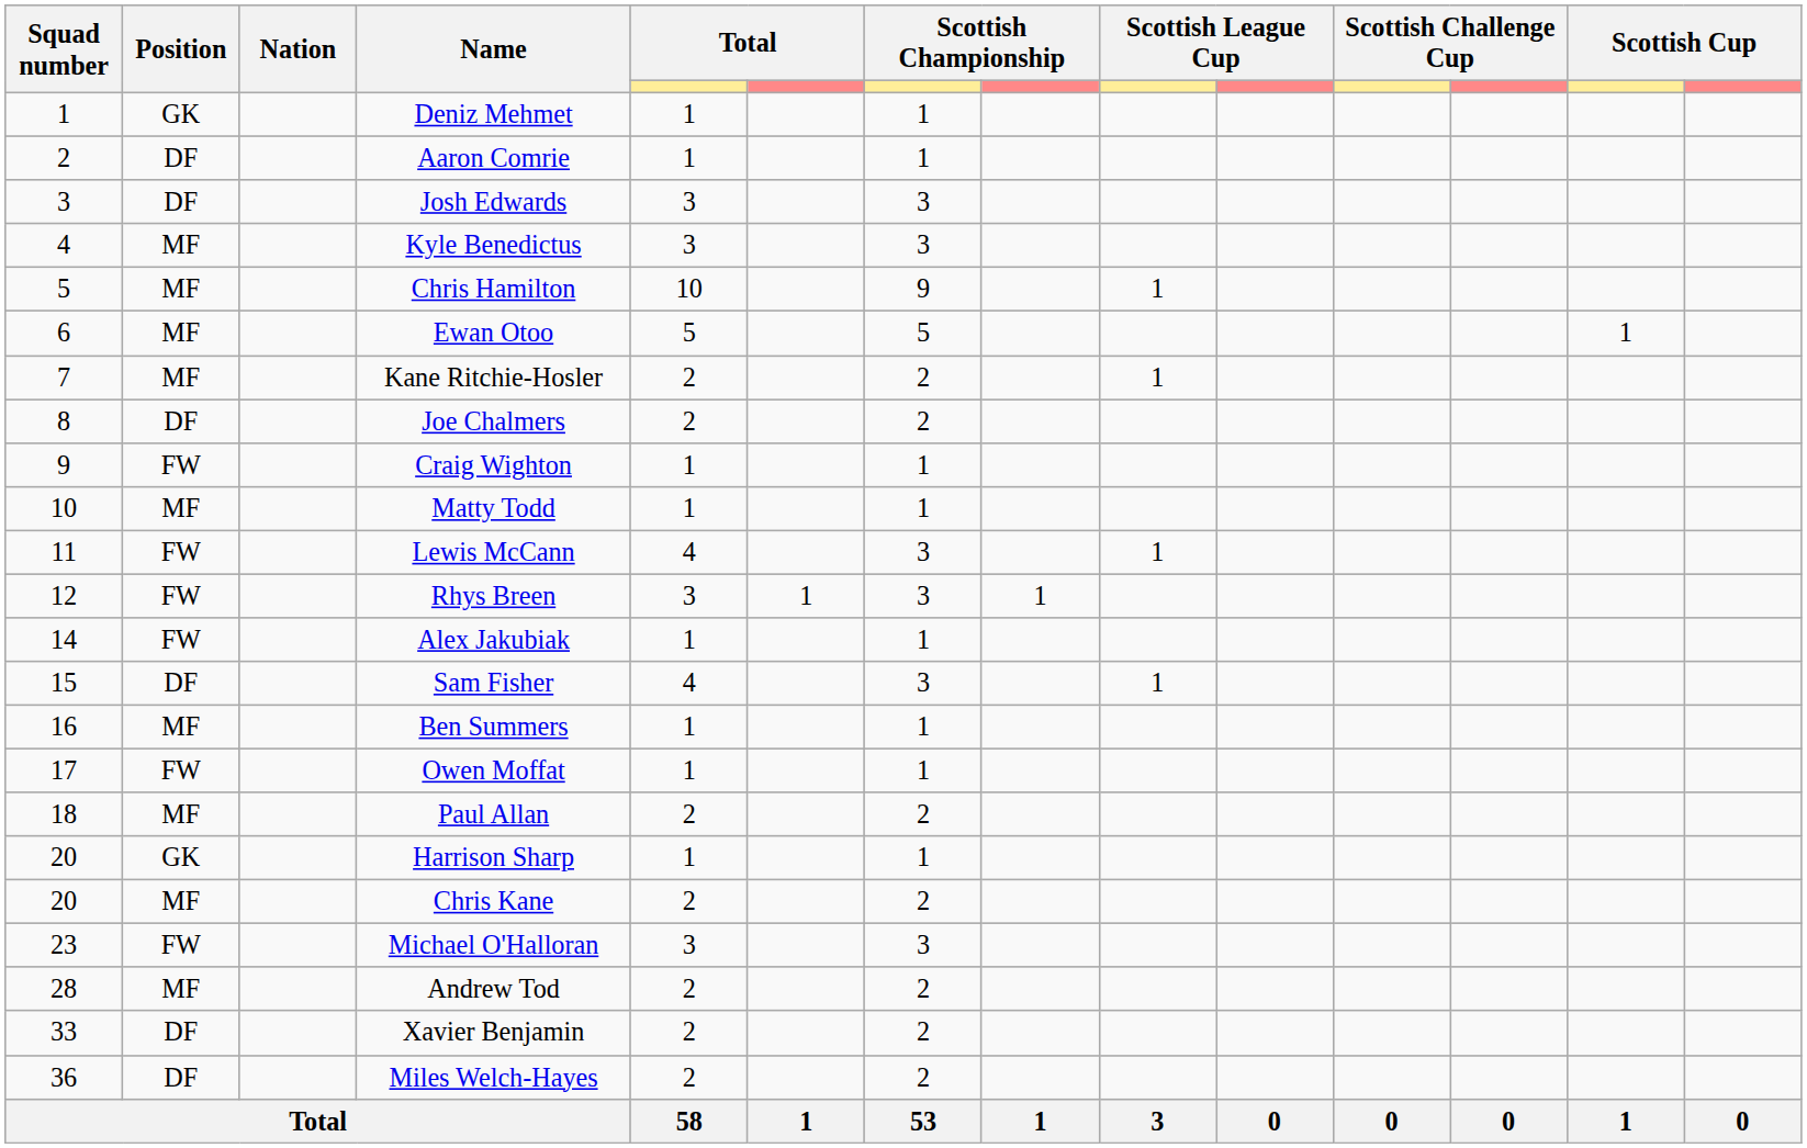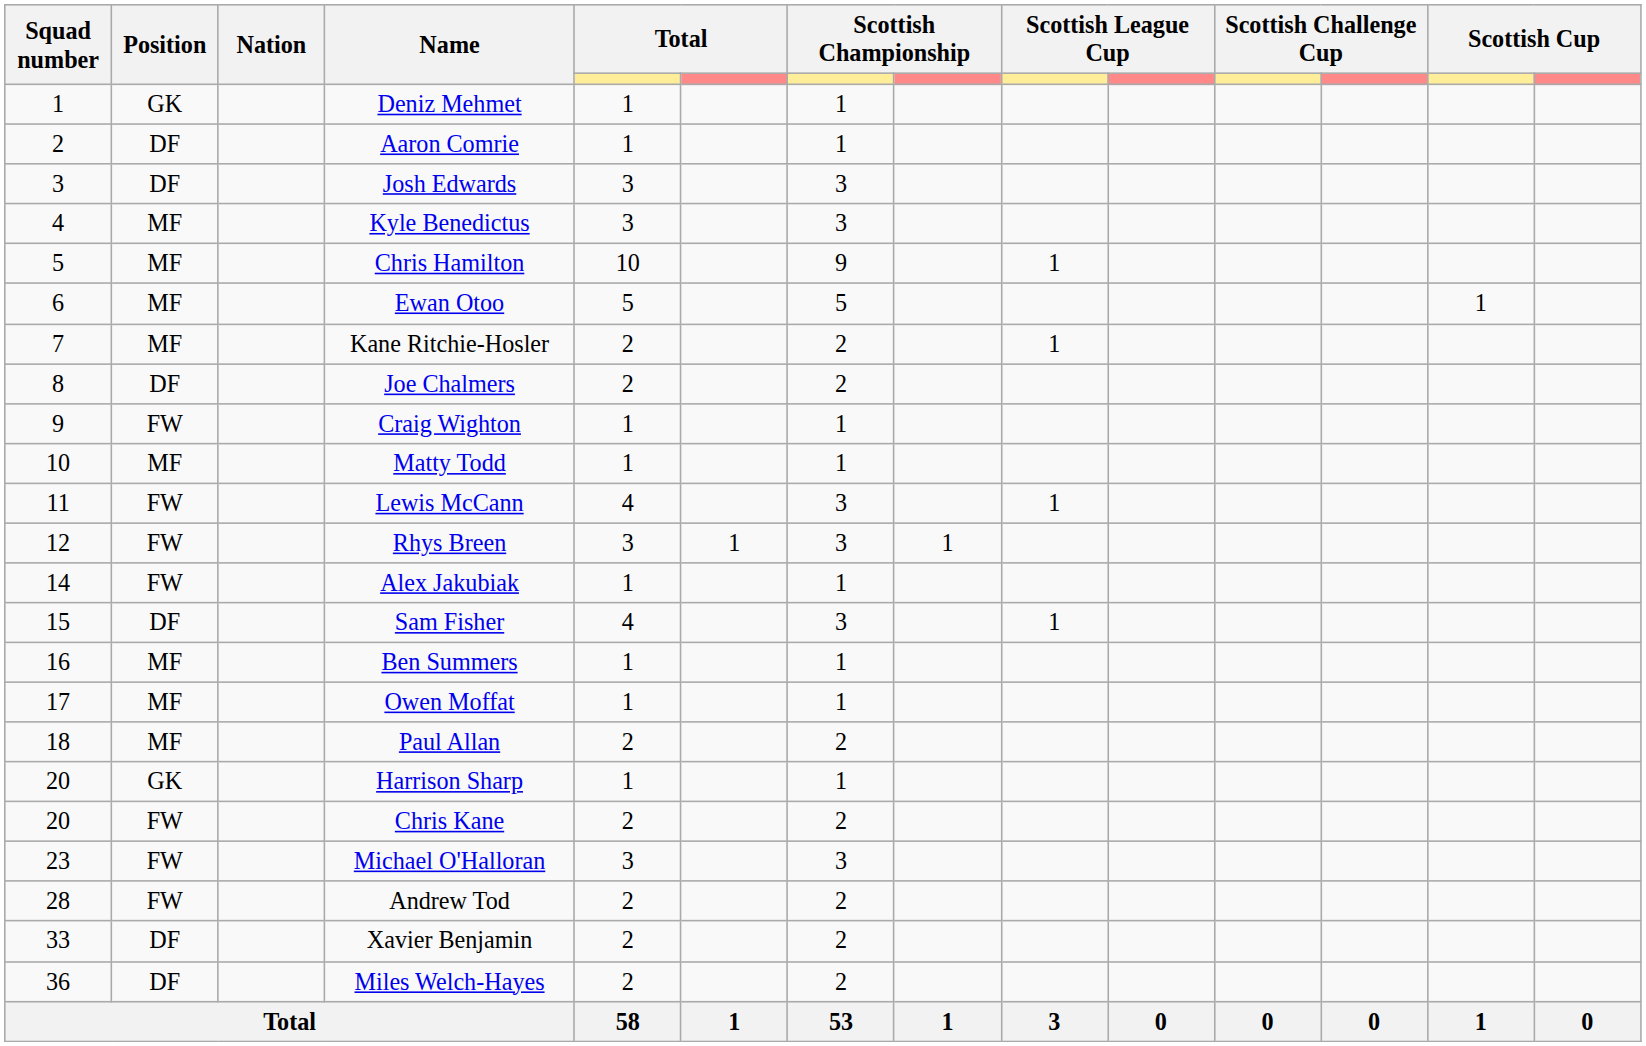Owen Moffat | Position: FW -> MF
Chris Kane | Position: MF -> FW
Andrew Tod | Position: MF -> FW
